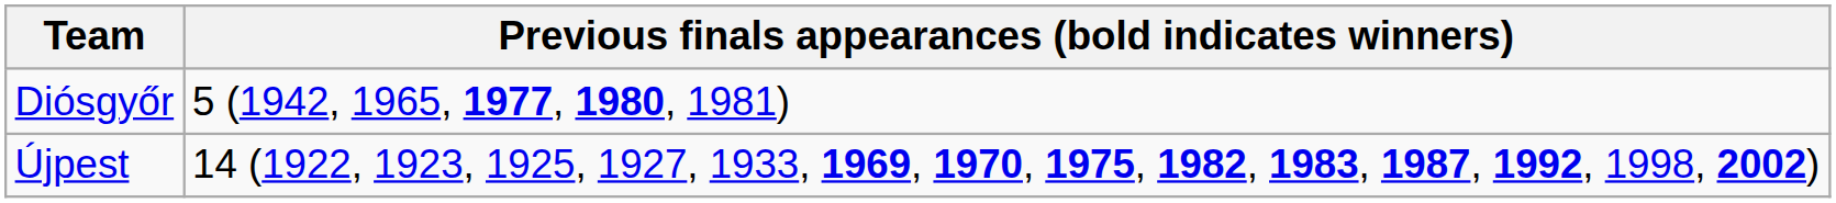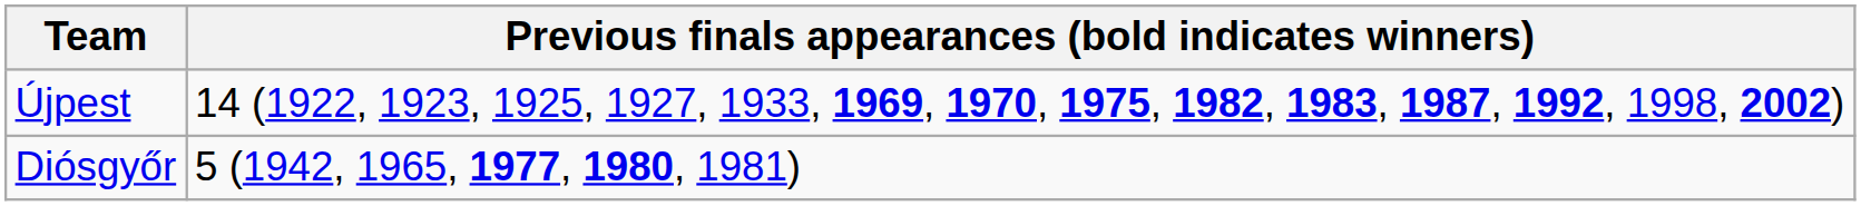rows swapped: Újpest <-> Diósgyőr
